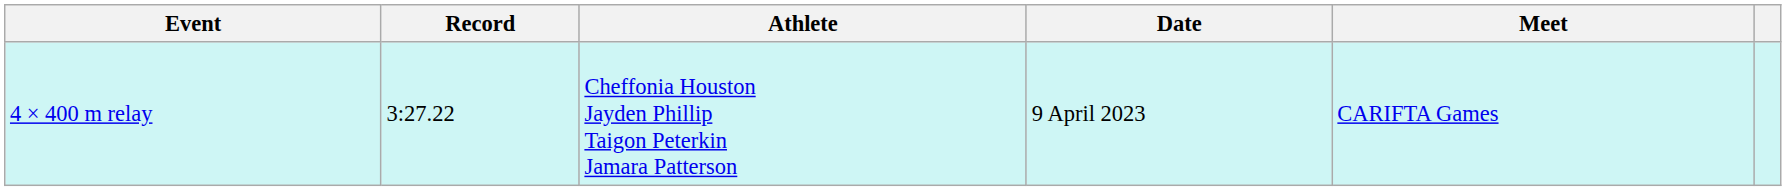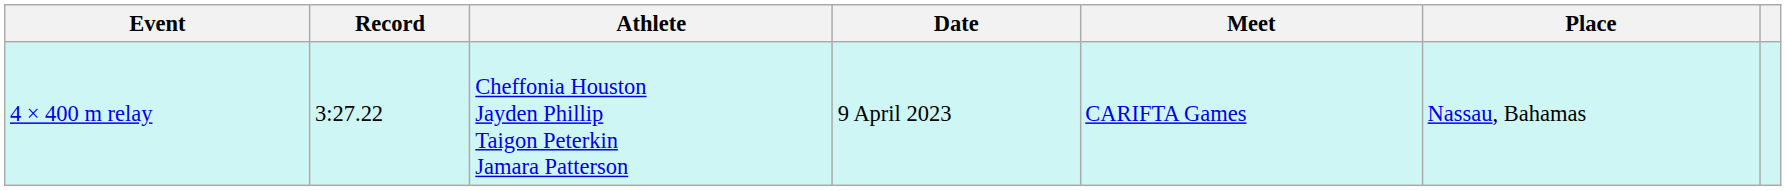+ column: Place | Nassau, Bahamas
